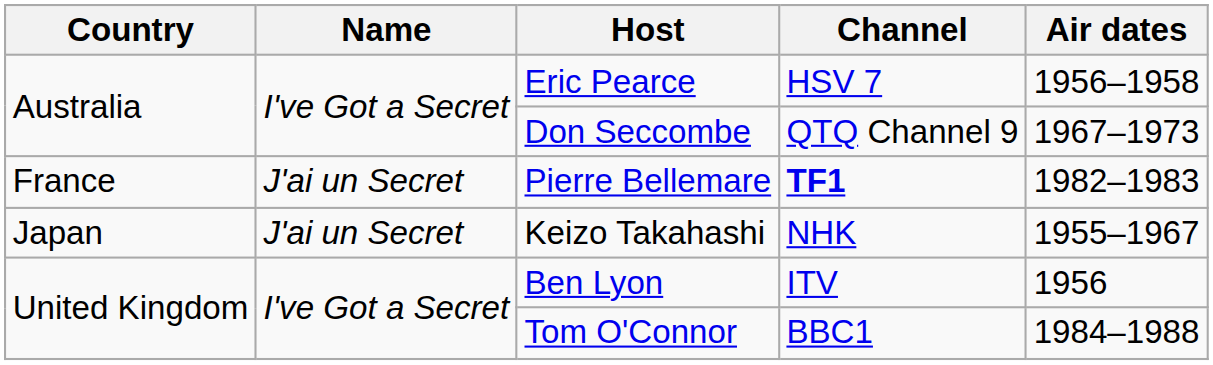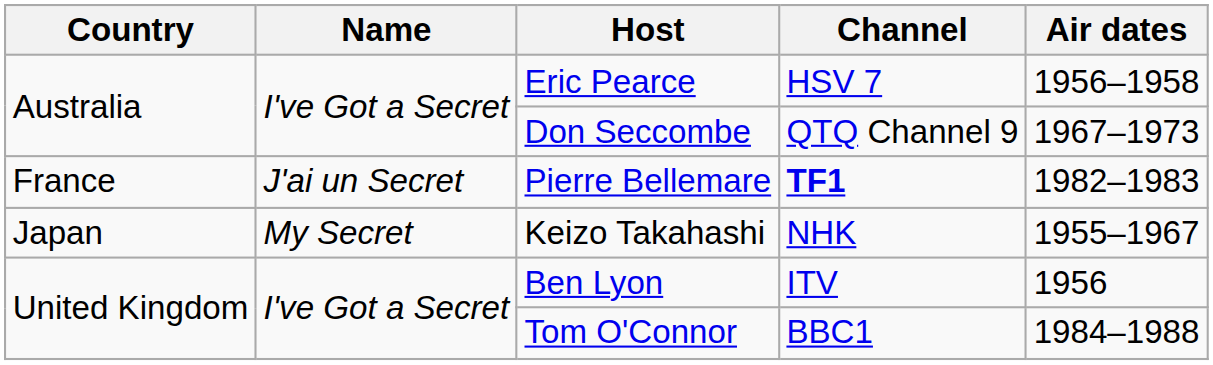Keizo Takahashi | Name: J'ai un Secret -> My Secret
